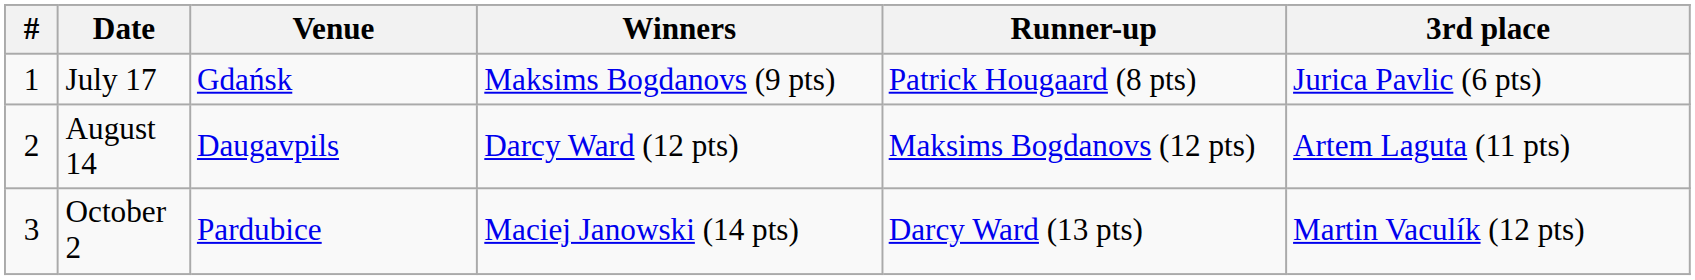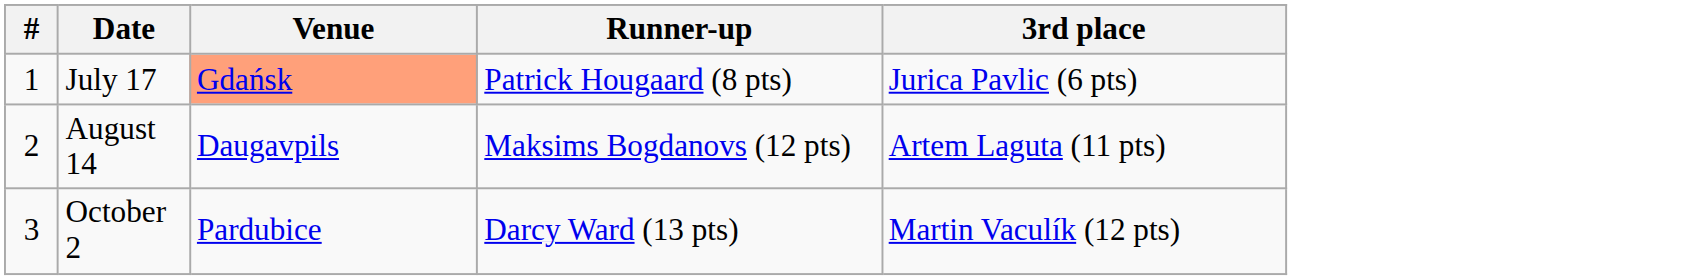- column: Winners | Maksims Bogdanovs (9 pts) | Darcy Ward (12 pts) | Maciej Janowski (14 pts)
July 17 | Venue: no background -> lightsalmon background
